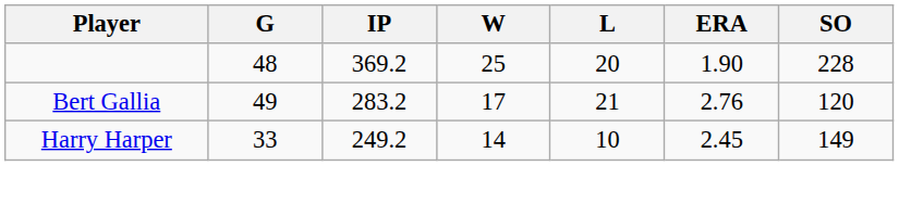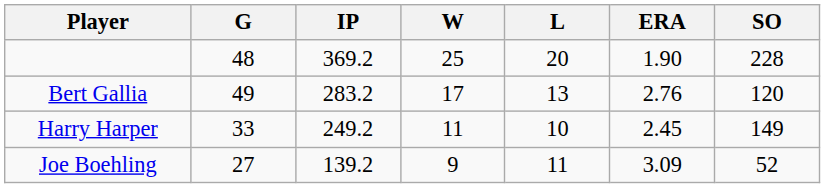Bert Gallia | L: 21 -> 13
Harry Harper | W: 14 -> 11
+ row: Joe Boehling | 27 | 139.2 | 9 | 11 | 3.09 | 52
